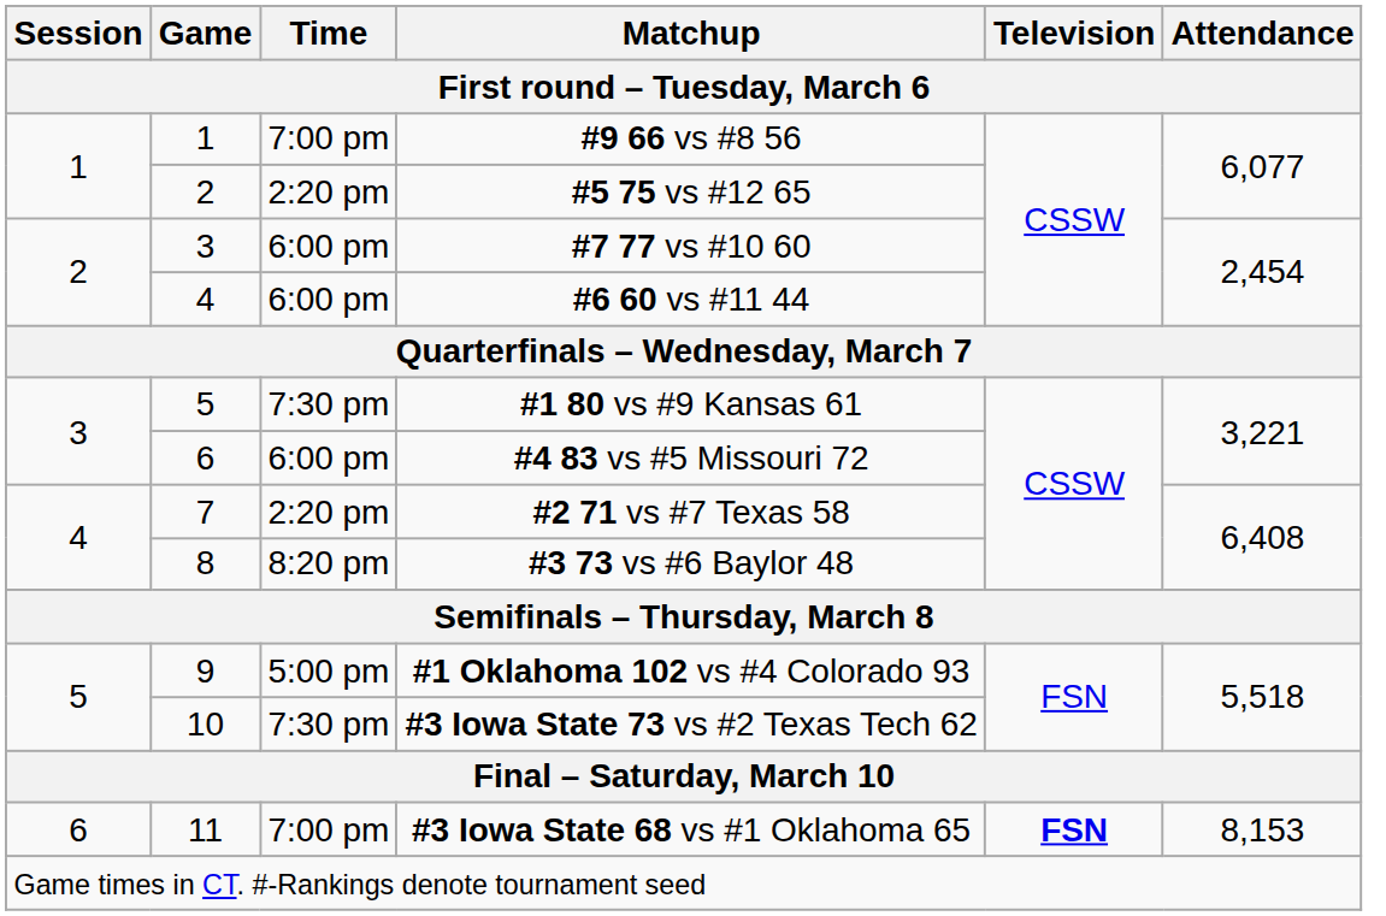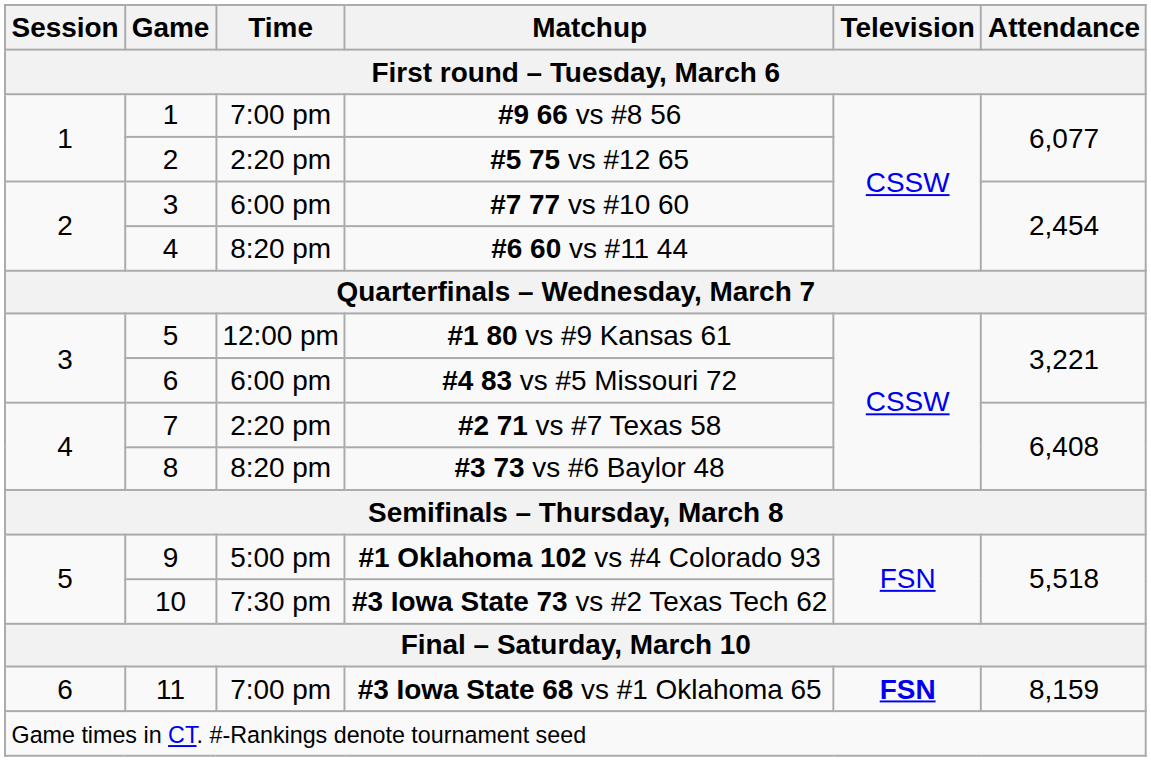#6 60 vs #11 44 | Time: 6:00 pm -> 8:20 pm
#1 80 vs #9 Kansas 61 | Time: 7:30 pm -> 12:00 pm
#3 Iowa State 68 vs #1 Oklahoma 65 | Attendance: 8,153 -> 8,159
